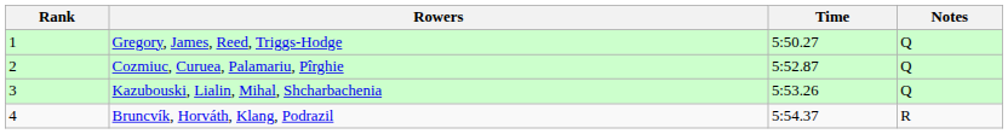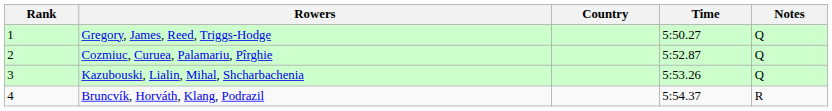+ column: Country
